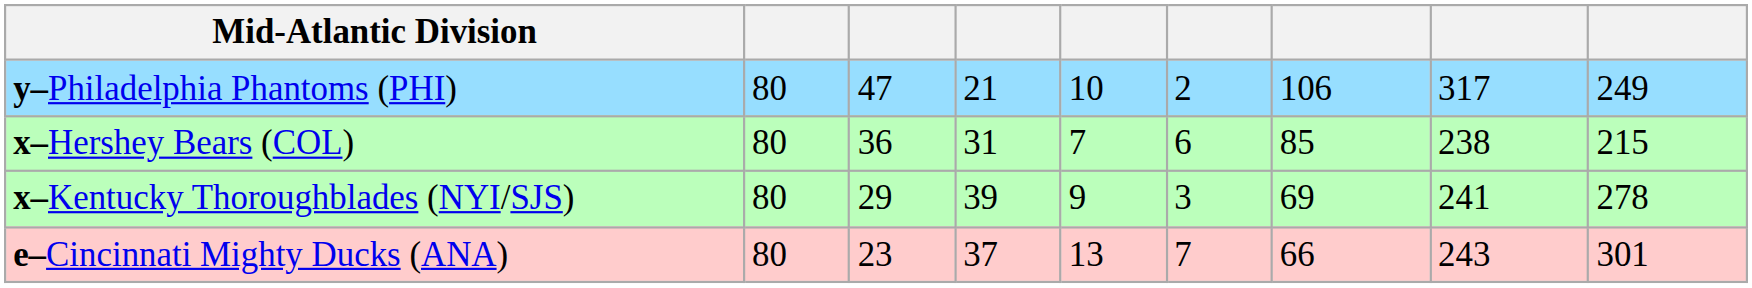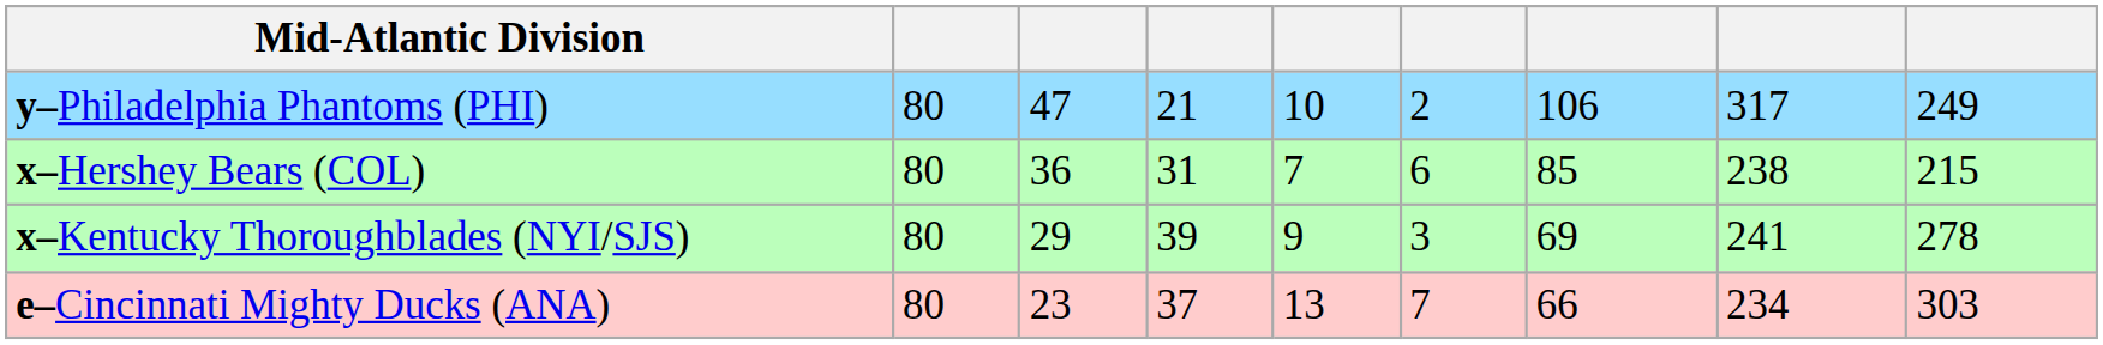e–Cincinnati Mighty Ducks (ANA) | column 8: 243 -> 234
e–Cincinnati Mighty Ducks (ANA) | column 9: 301 -> 303
